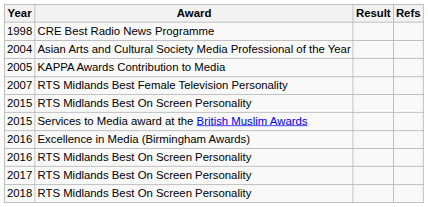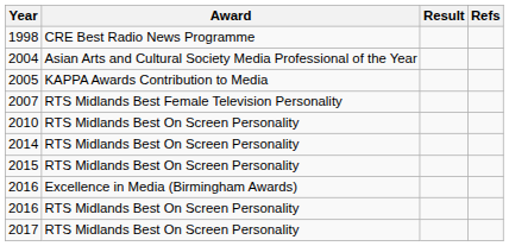+ row: 2010 | RTS Midlands Best On Screen Personality
+ row: 2014 | RTS Midlands Best On Screen Personality
- row: 2015 | Services to Media award at the British Muslim Awards
- row: 2018 | RTS Midlands Best On Screen Personality
